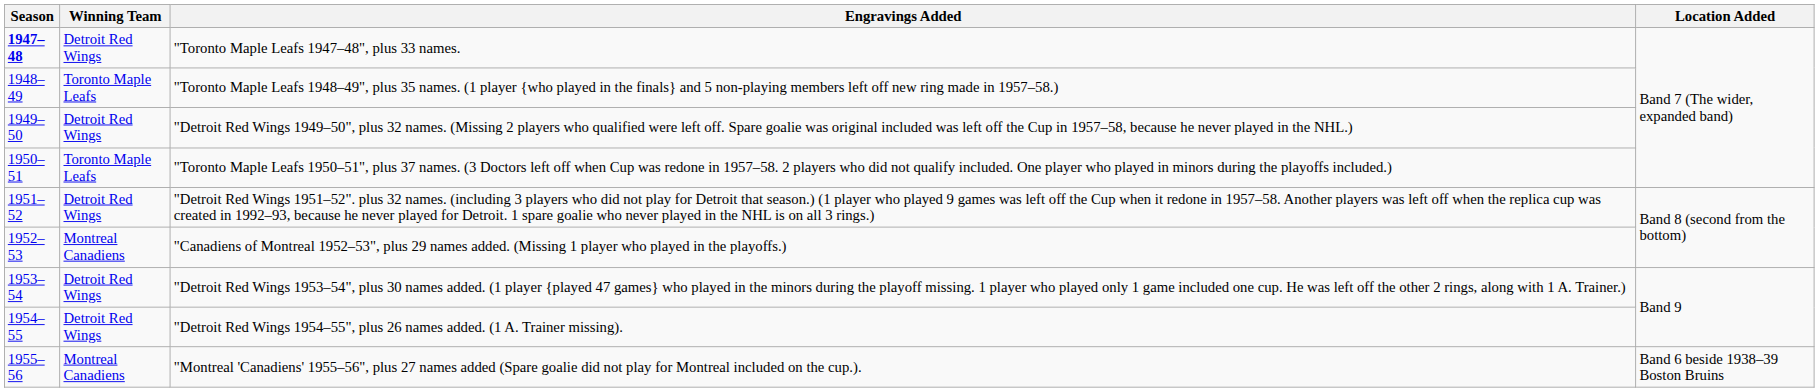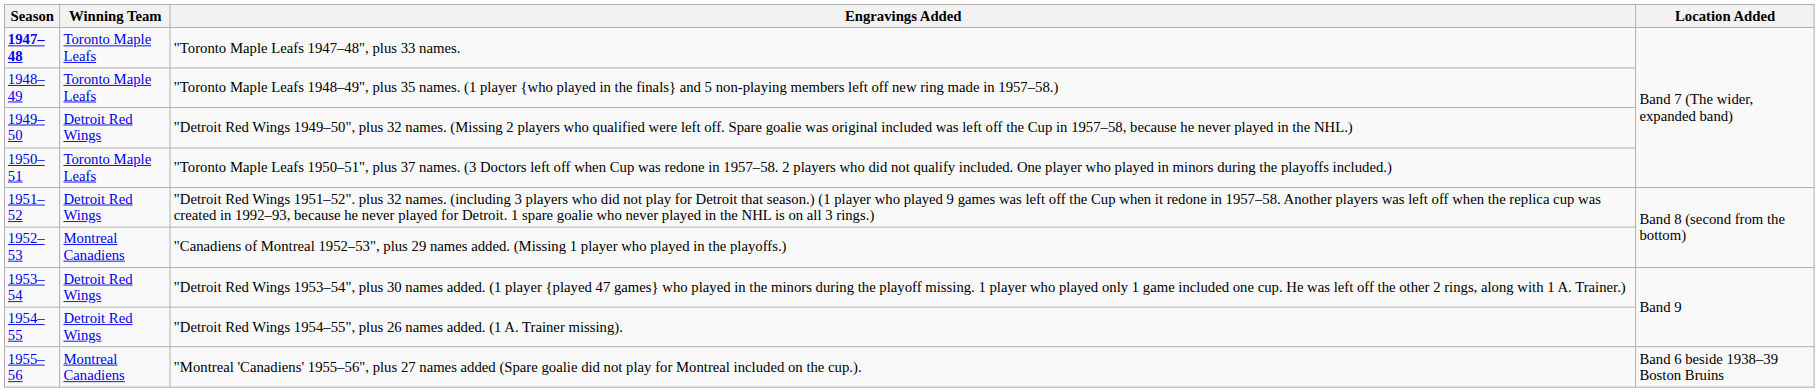"Toronto Maple Leafs 1947–48", plus 33 names. | Winning Team: Detroit Red Wings -> Toronto Maple Leafs
